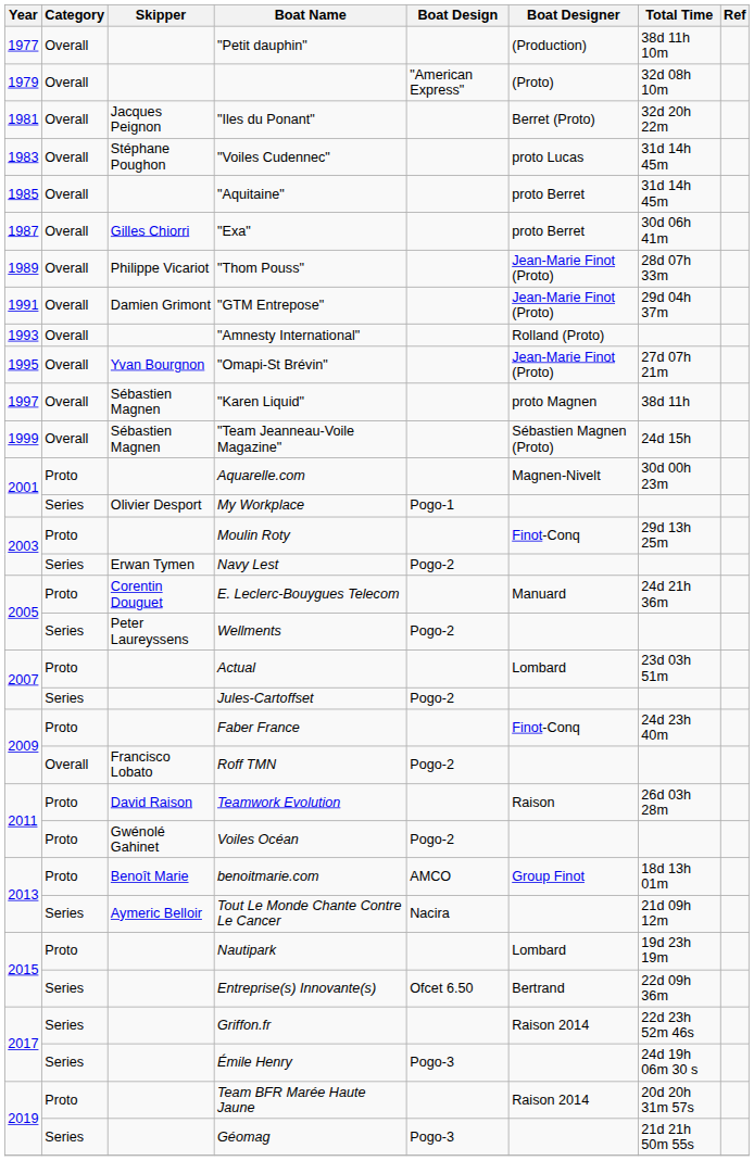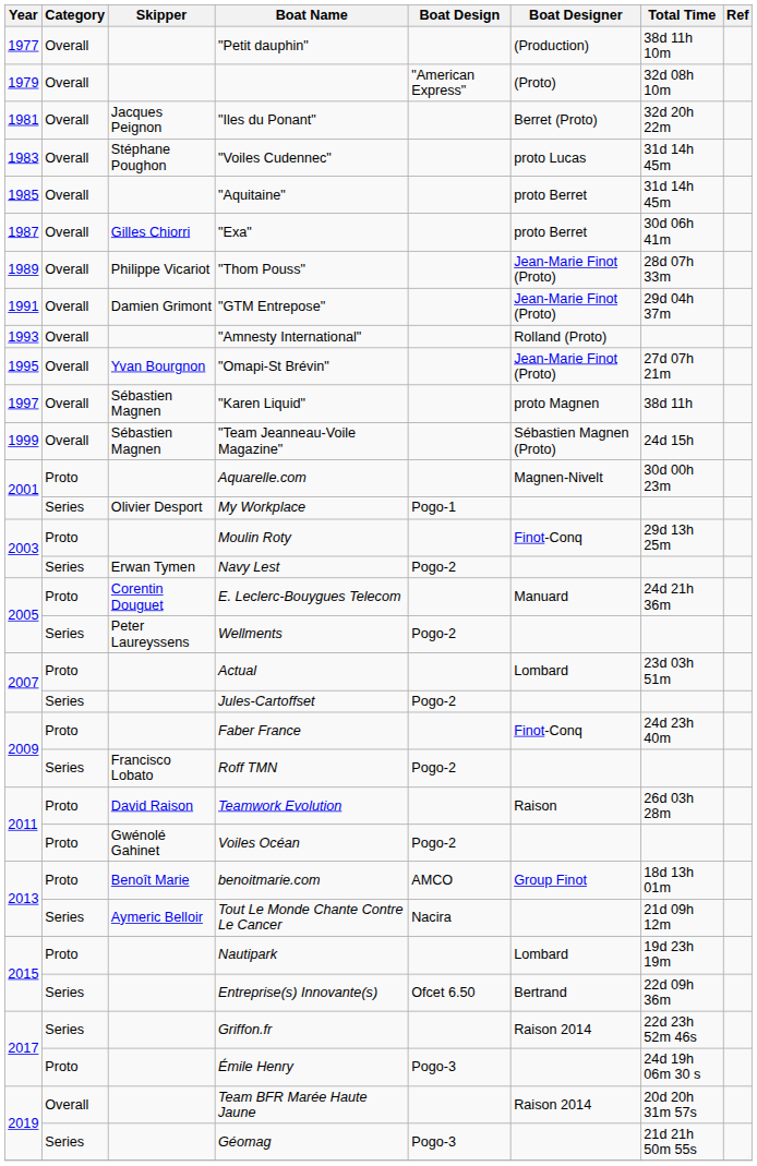Roff TMN | Category: Overall -> Series
Émile Henry | Category: Series -> Proto
Team BFR Marée Haute Jaune | Category: Proto -> Overall
